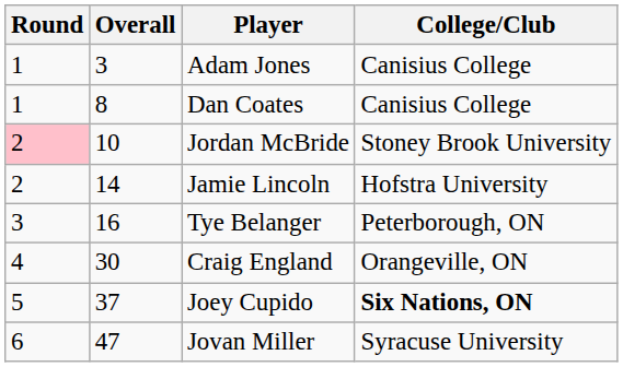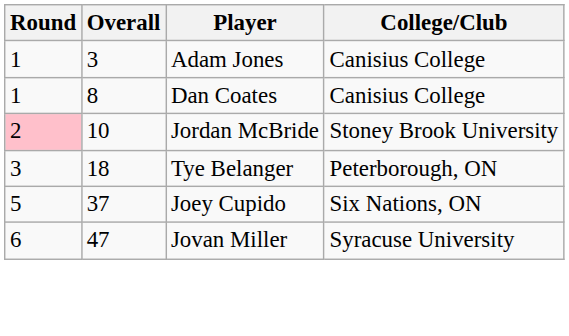- row: 2 | 14 | Jamie Lincoln | Hofstra University
Tye Belanger | Overall: 16 -> 18
- row: 4 | 30 | Craig England | Orangeville, ON
Joey Cupido | College/Club: bold -> normal
